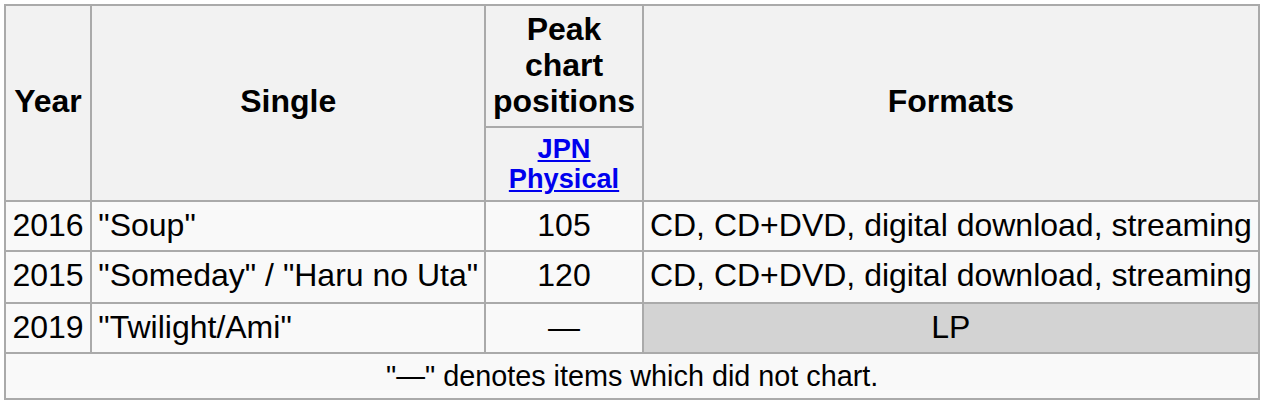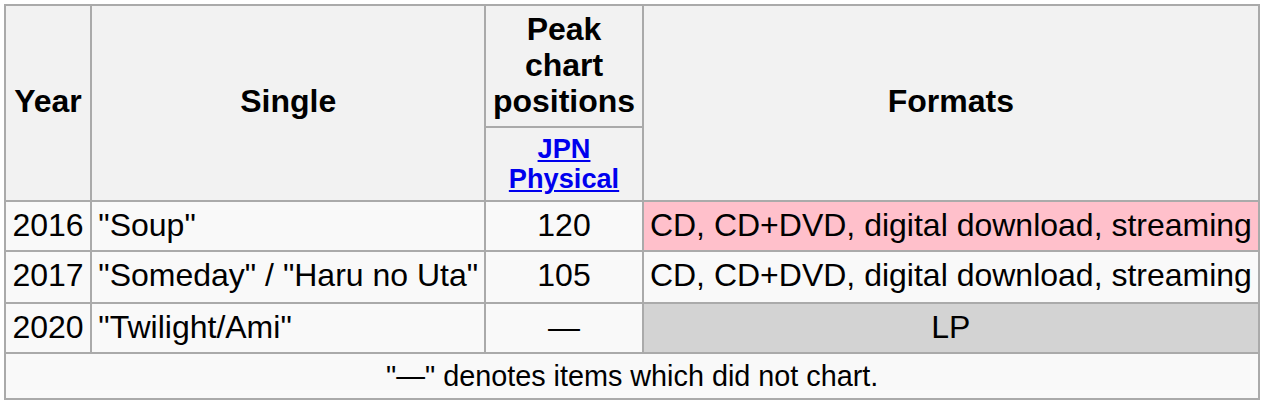"Soup" | Peak chart positions / JPN Physical: 105 -> 120
"Soup" | Formats: no background -> pink background
"Someday" / "Haru no Uta" | Year: 2015 -> 2017
"Someday" / "Haru no Uta" | Peak chart positions / JPN Physical: 120 -> 105
"Twilight/Ami" | Year: 2019 -> 2020
